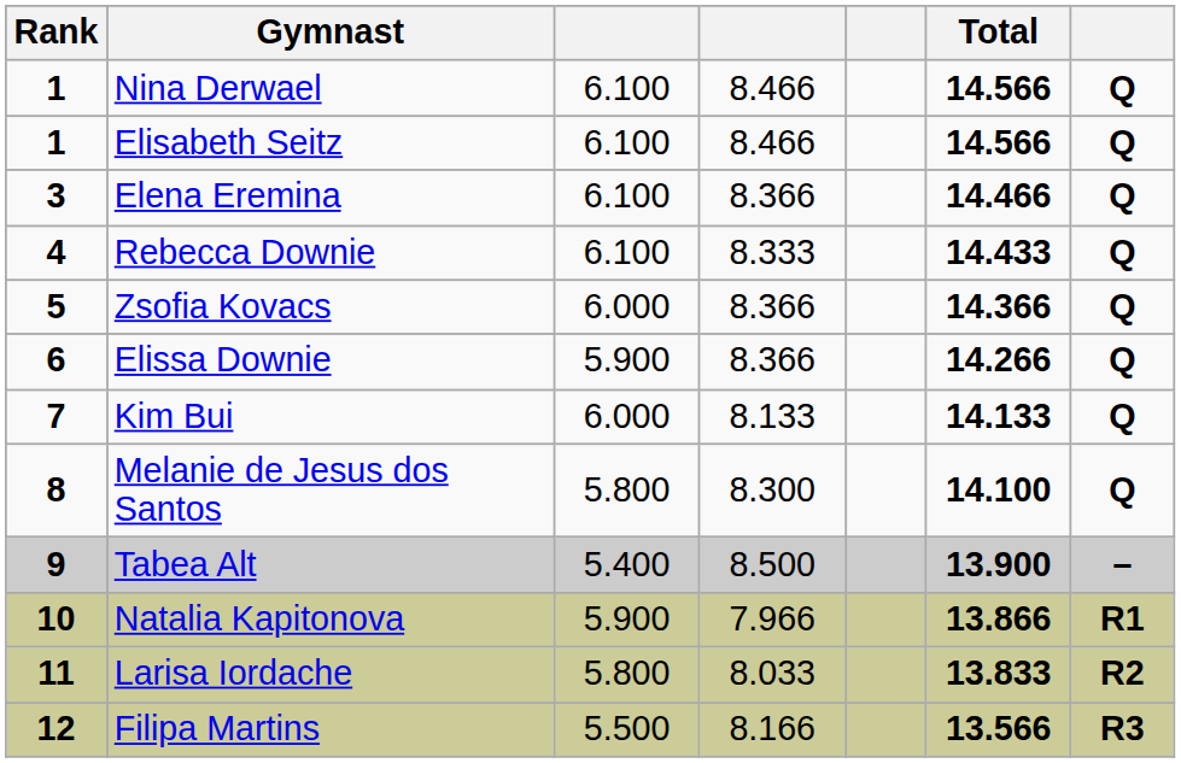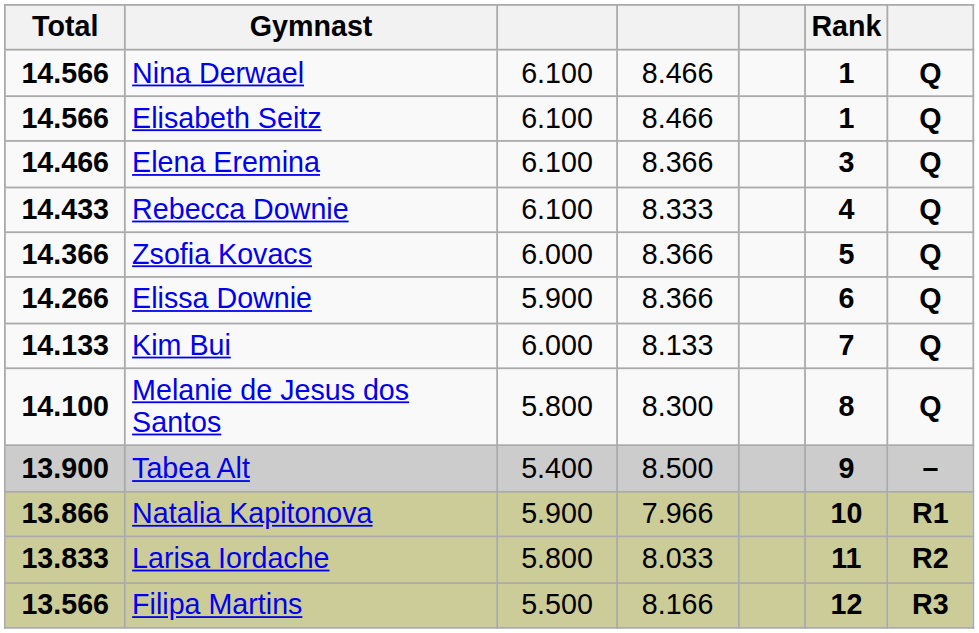columns swapped: Rank <-> Total
